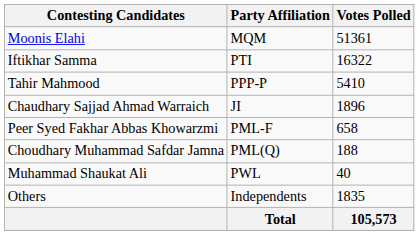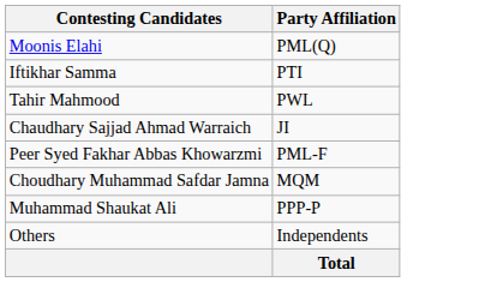- column: Votes Polled | 51361 | 16322 | 5410 | 1896 | 658 | 188 | 40 | 1835 | 105,573
Moonis Elahi | Party Affiliation: MQM -> PML(Q)
Tahir Mahmood | Party Affiliation: PPP-P -> PWL
Choudhary Muhammad Safdar Jamna | Party Affiliation: PML(Q) -> MQM
Muhammad Shaukat Ali | Party Affiliation: PWL -> PPP-P
